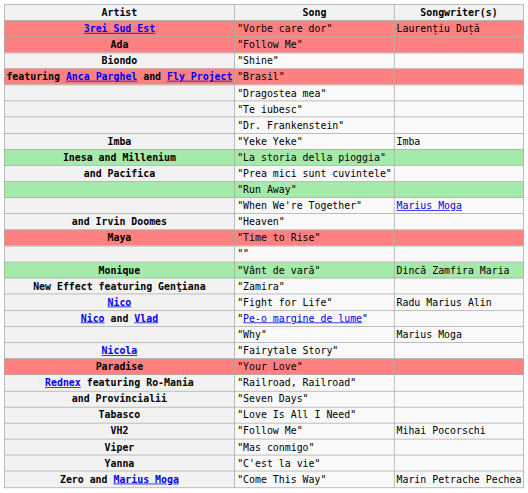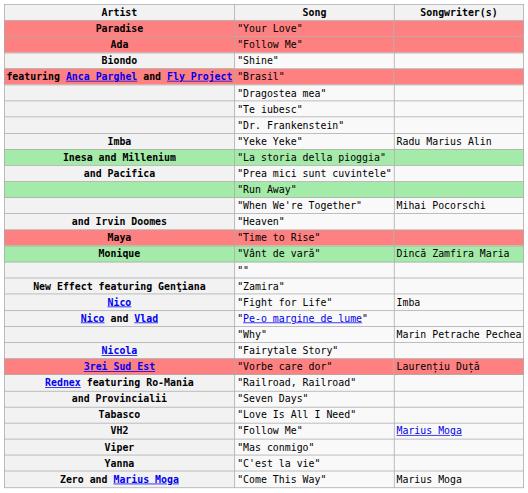rows swapped: "Vorbe care dor" <-> "Your Love"
"Yeke Yeke" | Songwriter(s): Imba -> Radu Marius Alin
"When We're Together" | Songwriter(s): Marius Moga -> Mihai Pocorschi
rows swapped: "Vânt de vară" <-> ""
"Fight for Life" | Songwriter(s): Radu Marius Alin -> Imba
"Why" | Songwriter(s): Marius Moga -> Marin Petrache Pechea
VH2 / "Follow Me" | Songwriter(s): Mihai Pocorschi -> Marius Moga
"Come This Way" | Songwriter(s): Marin Petrache Pechea -> Marius Moga
